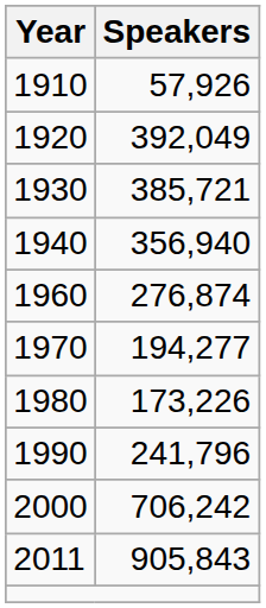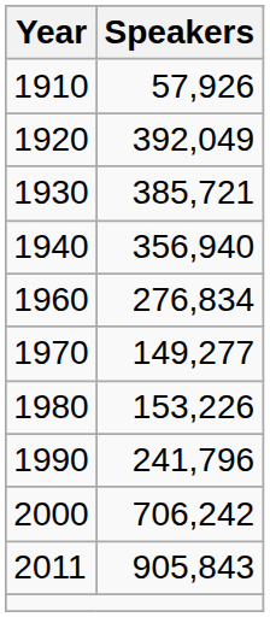1960 | Speakers: 276,874 -> 276,834
1970 | Speakers: 194,277 -> 149,277
1980 | Speakers: 173,226 -> 153,226
